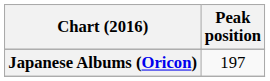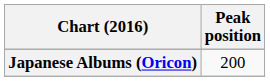Japanese Albums (Oricon) | Peak position: 197 -> 200
